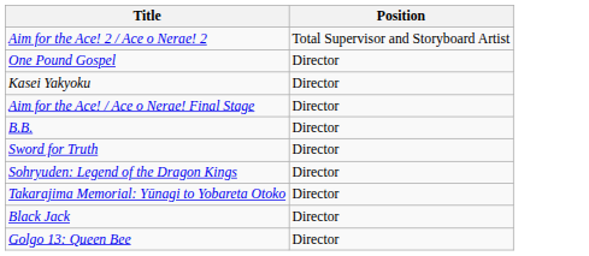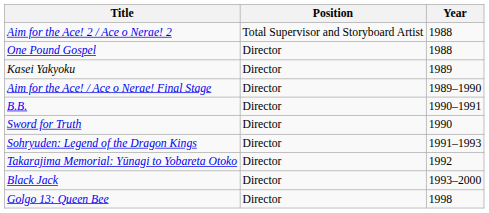+ column: Year | 1988 | 1988 | 1989 | 1989–1990 | 1990–1991 | 1990 | 1991–1993 | 1992 | 1993–2000 | 1998
